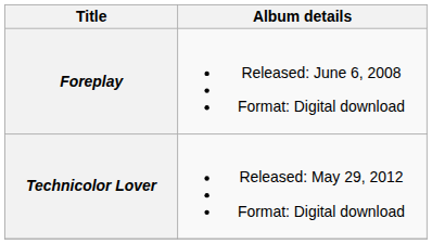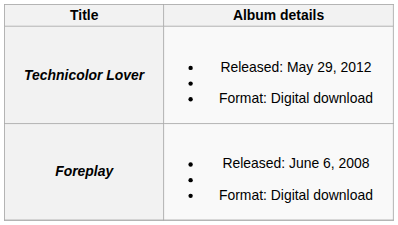rows swapped: Foreplay <-> Technicolor Lover
